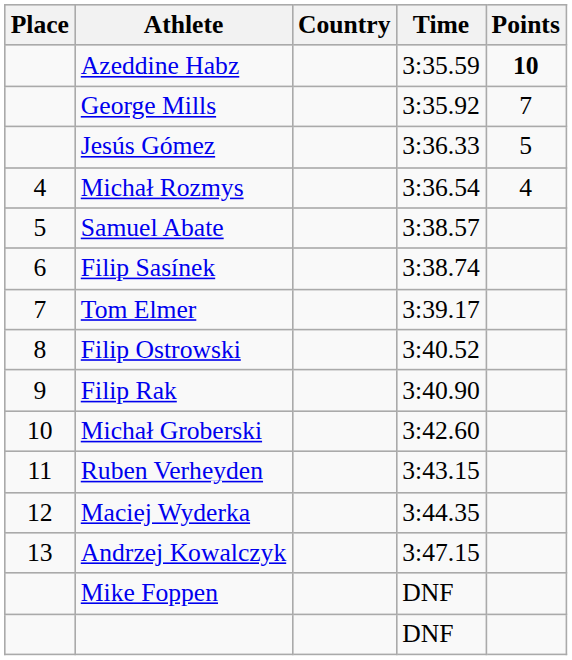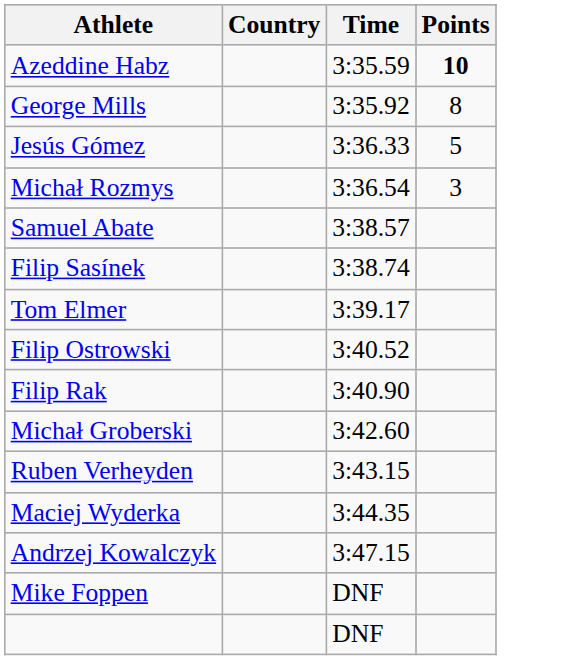- column: Place | 4 | 5 | 6 | 7 | 8 | 9 | 10 | 11 | 12 | 13
George Mills | Points: 7 -> 8
Michał Rozmys | Points: 4 -> 3
